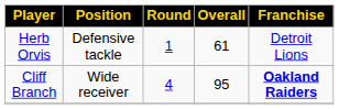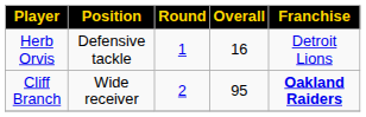Herb Orvis | Overall: 61 -> 16
Cliff Branch | Round: 4 -> 2
